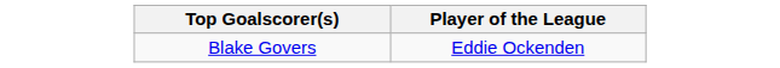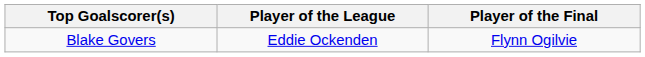+ column: Player of the Final | Flynn Ogilvie
